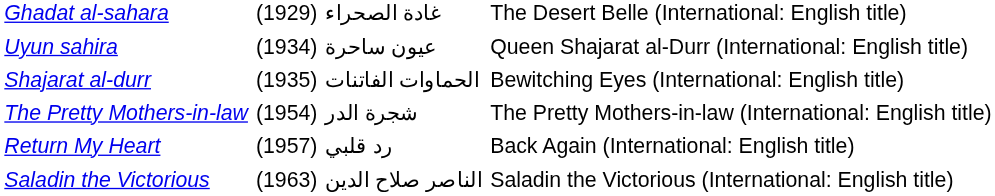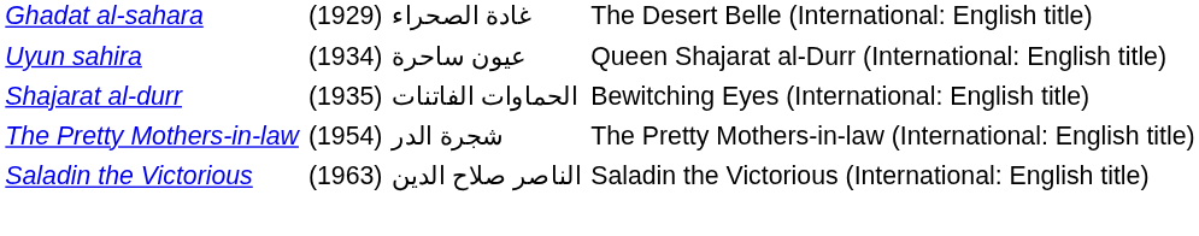- row: Return My Heart | (1957) | رد قلبي | Back Again (International: English title)
